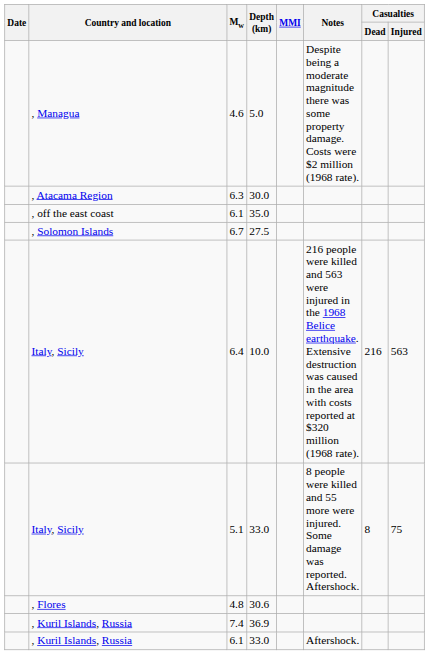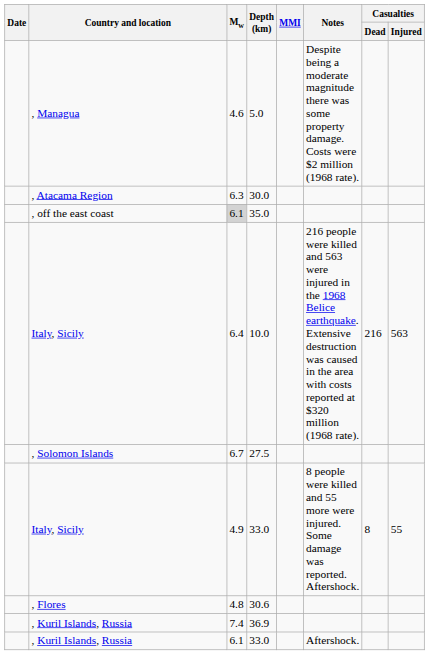35.0 | Mw: no background -> lightgrey background
rows swapped: 10.0 <-> 27.5
Italy, Sicily / 33.0 | Mw: 5.1 -> 4.9
Italy, Sicily / 33.0 | Casualties / Injured: 75 -> 55
